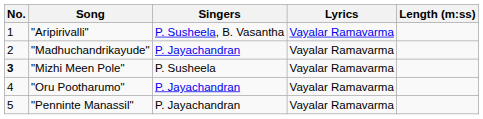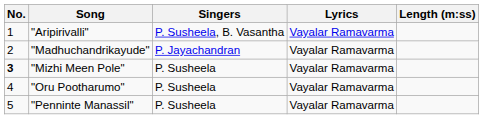"Oru Pootharumo" | Singers: P. Jayachandran -> P. Susheela
"Penninte Manassil" | Singers: P. Jayachandran -> P. Susheela
